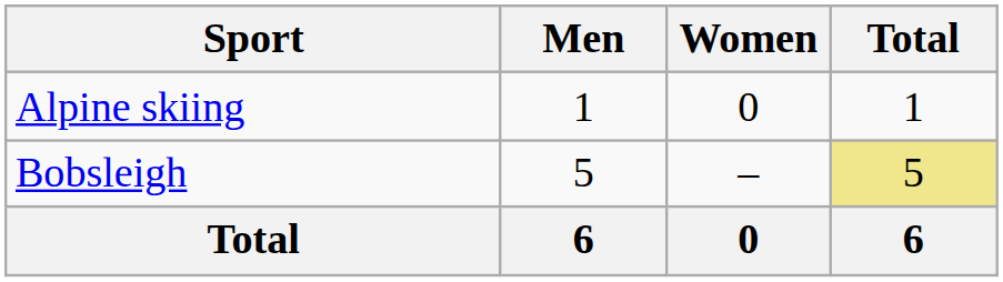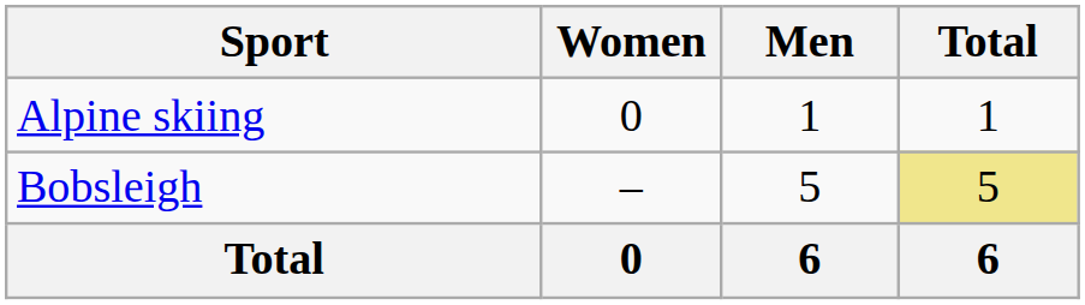columns swapped: Men <-> Women
